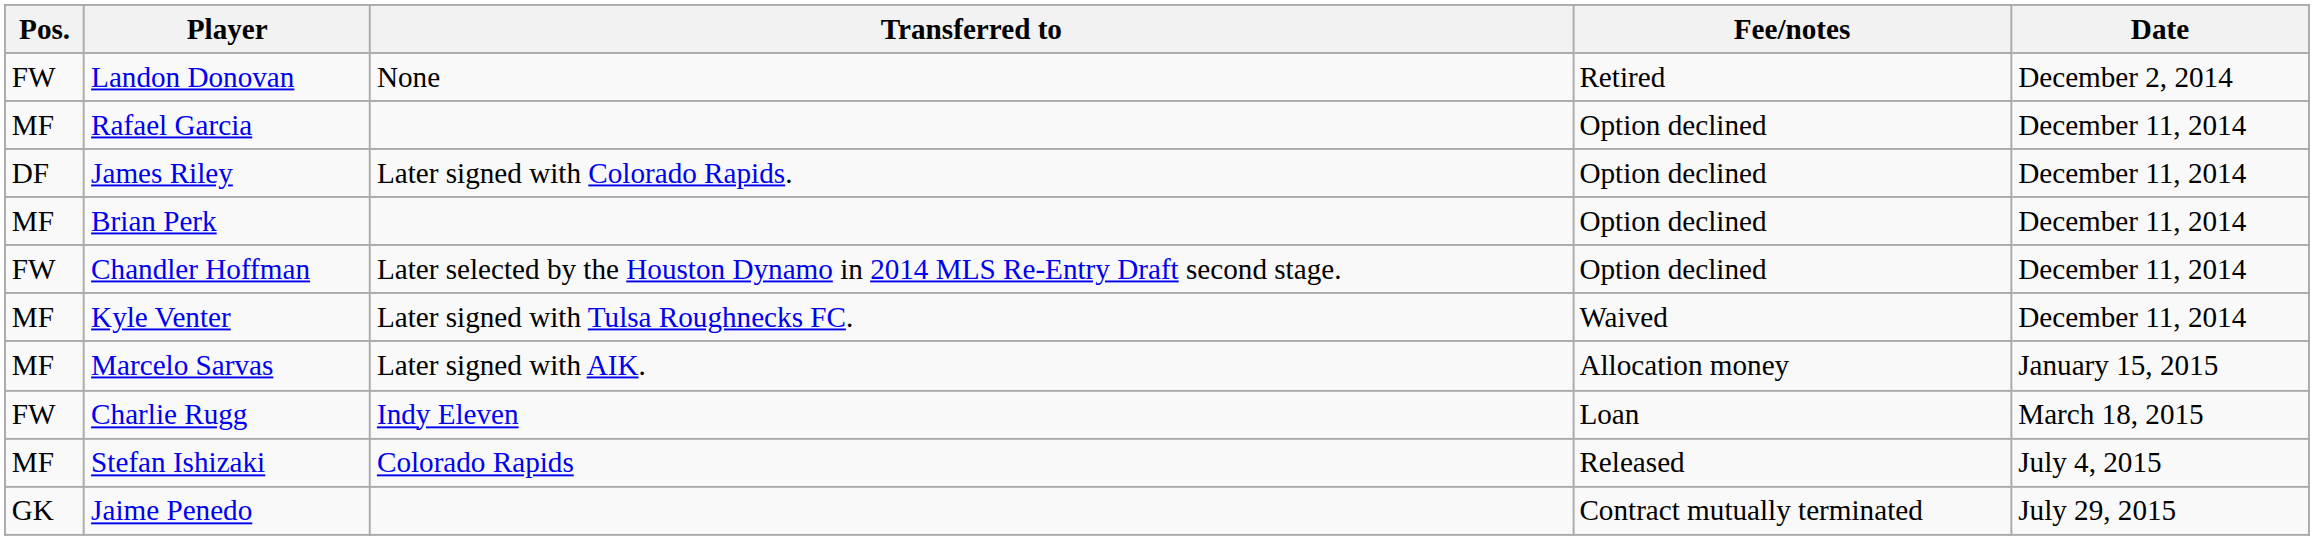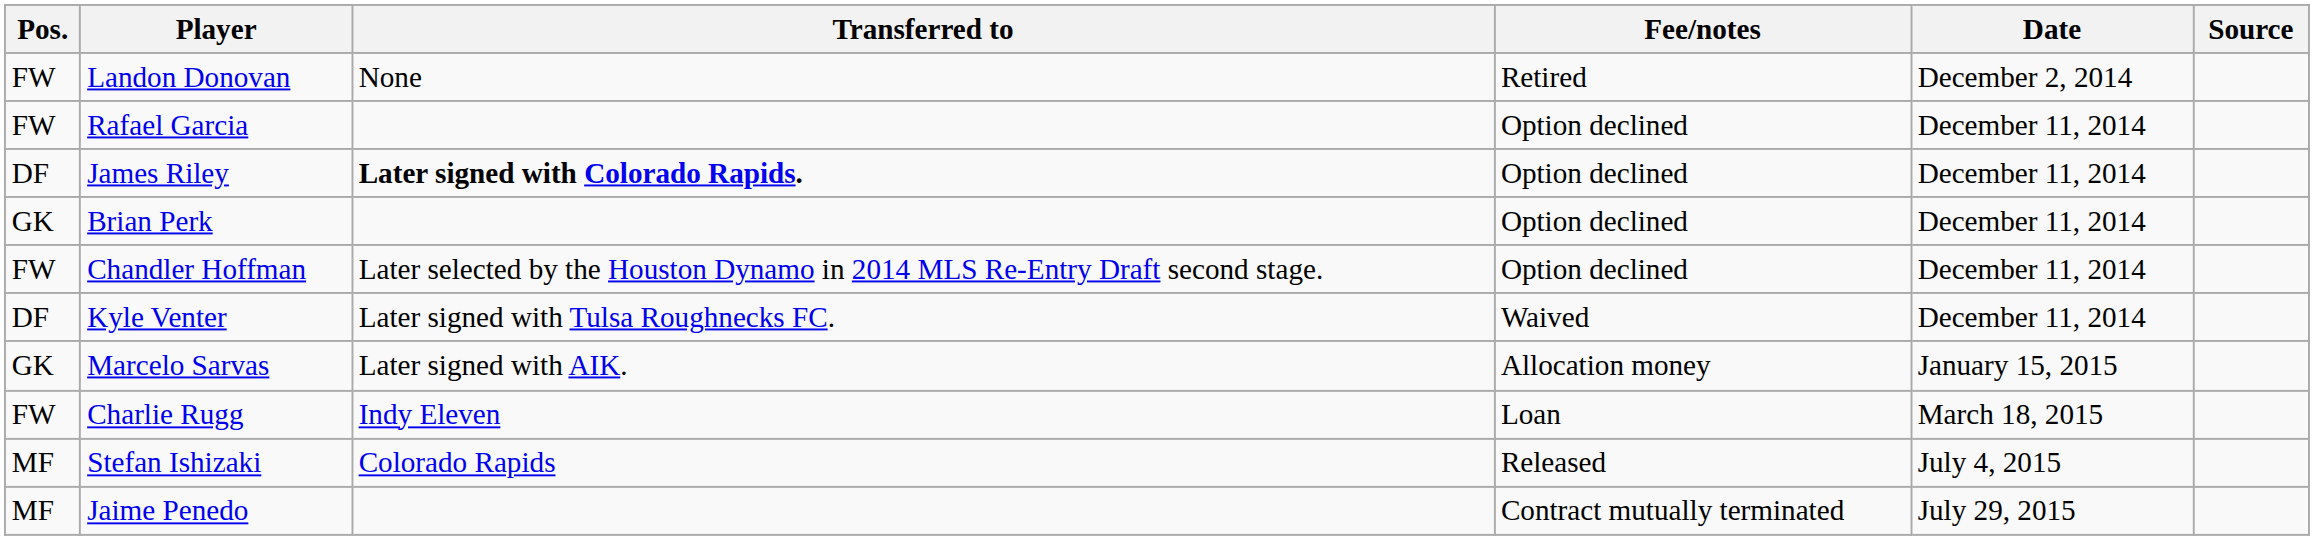+ column: Source
Rafael Garcia | Pos.: MF -> FW
James Riley | Transferred to: normal -> bold
Brian Perk | Pos.: MF -> GK
Kyle Venter | Pos.: MF -> DF
Marcelo Sarvas | Pos.: MF -> GK
Jaime Penedo | Pos.: GK -> MF
